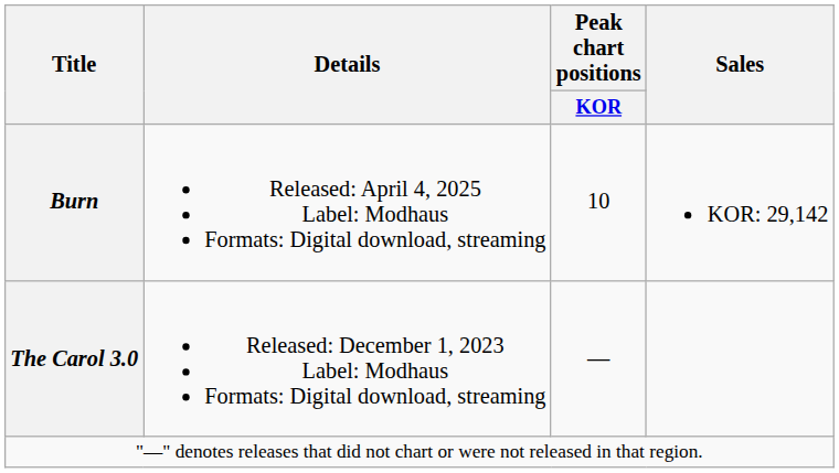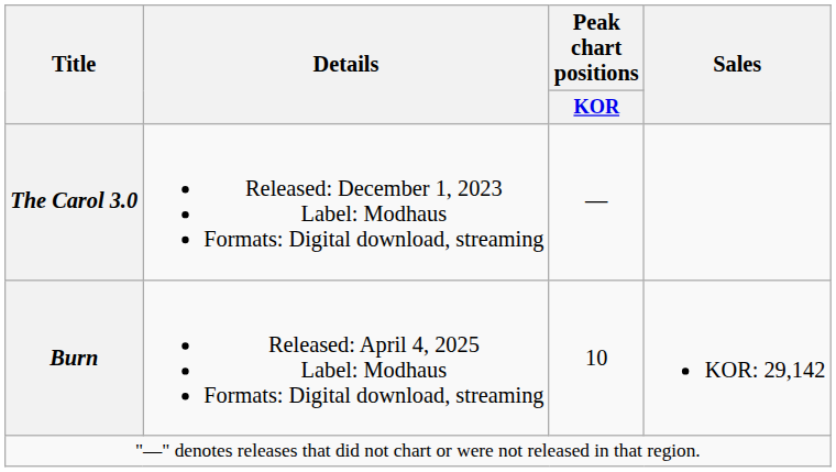rows swapped: The Carol 3.0 <-> Burn
